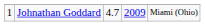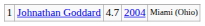Johnathan Goddard | column 4: 2009 -> 2004
